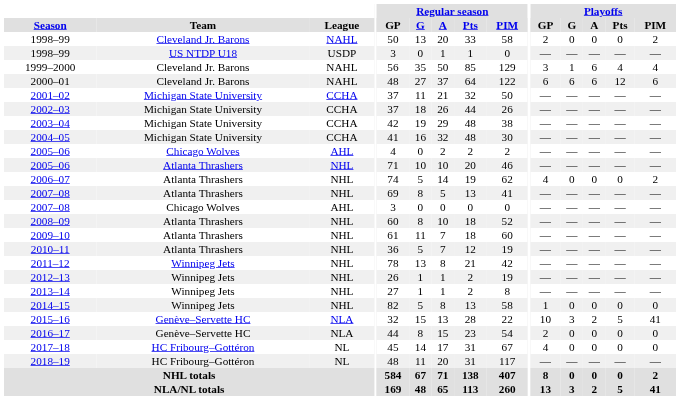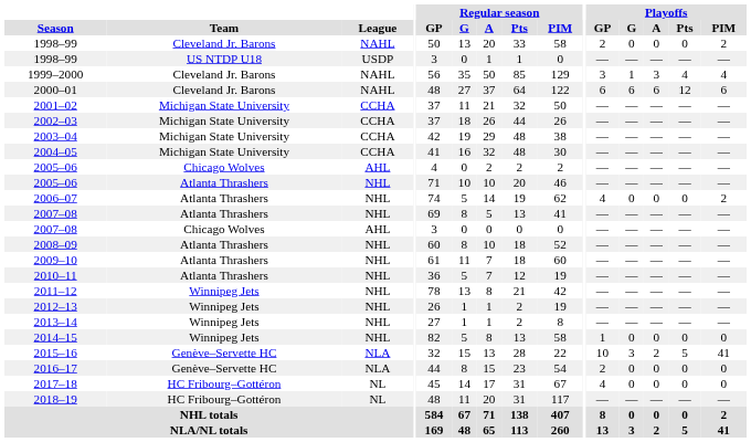1999–2000 | Playoffs / A: 6 -> 3
